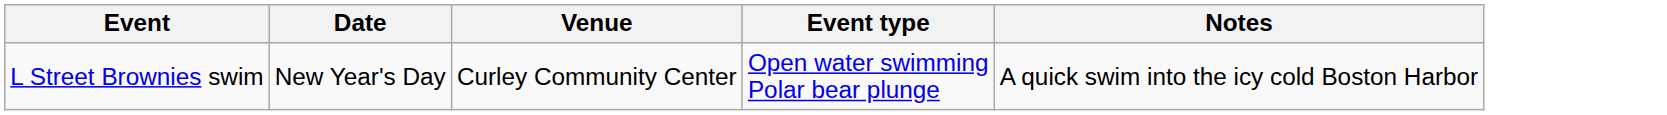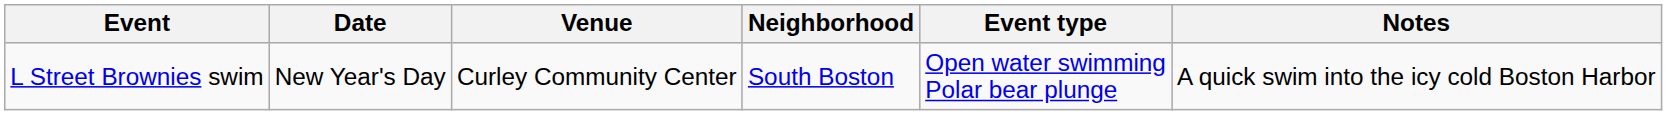+ column: Neighborhood | South Boston
